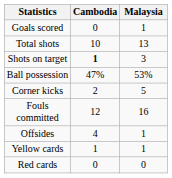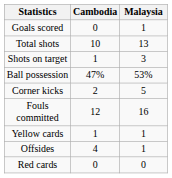Shots on target | Cambodia: bold -> normal
rows swapped: Offsides <-> Yellow cards
